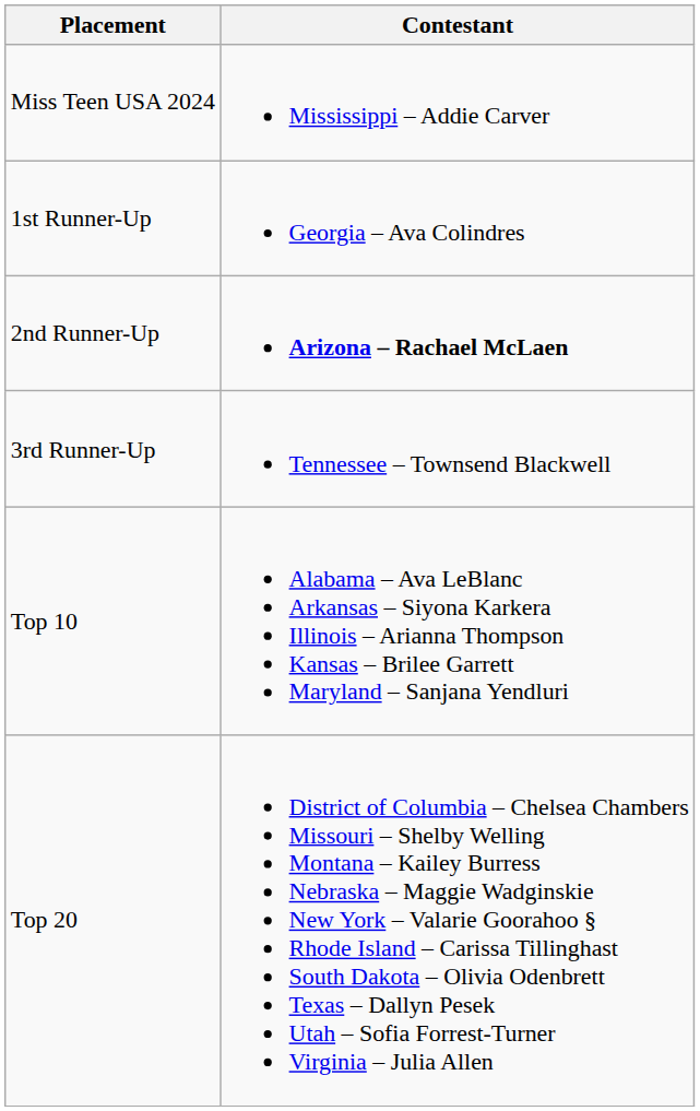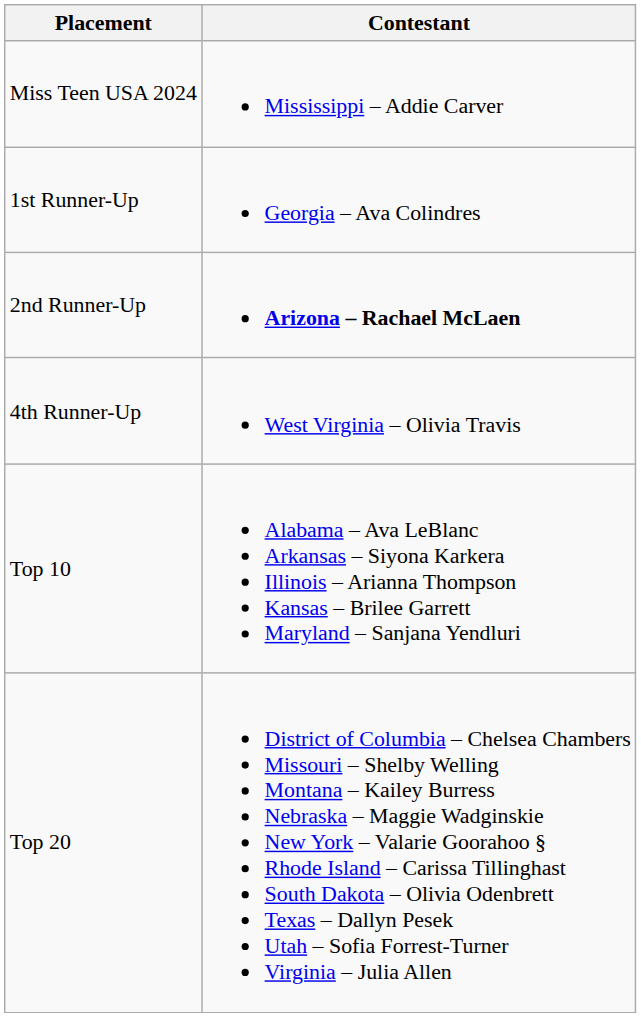- row: 3rd Runner-Up | Tennessee – Townsend Blackwell
+ row: 4th Runner-Up | West Virginia – Olivia Travis
